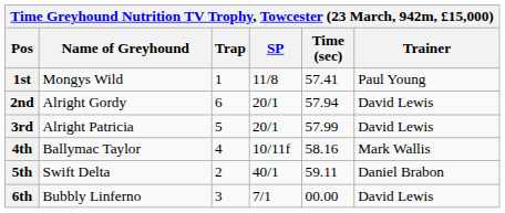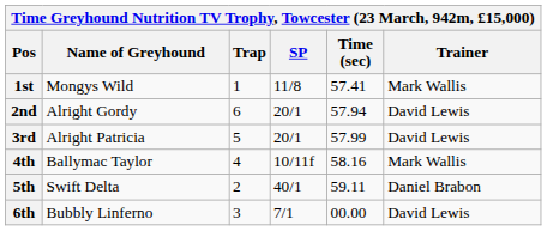1st | Trainer: Paul Young -> Mark Wallis
